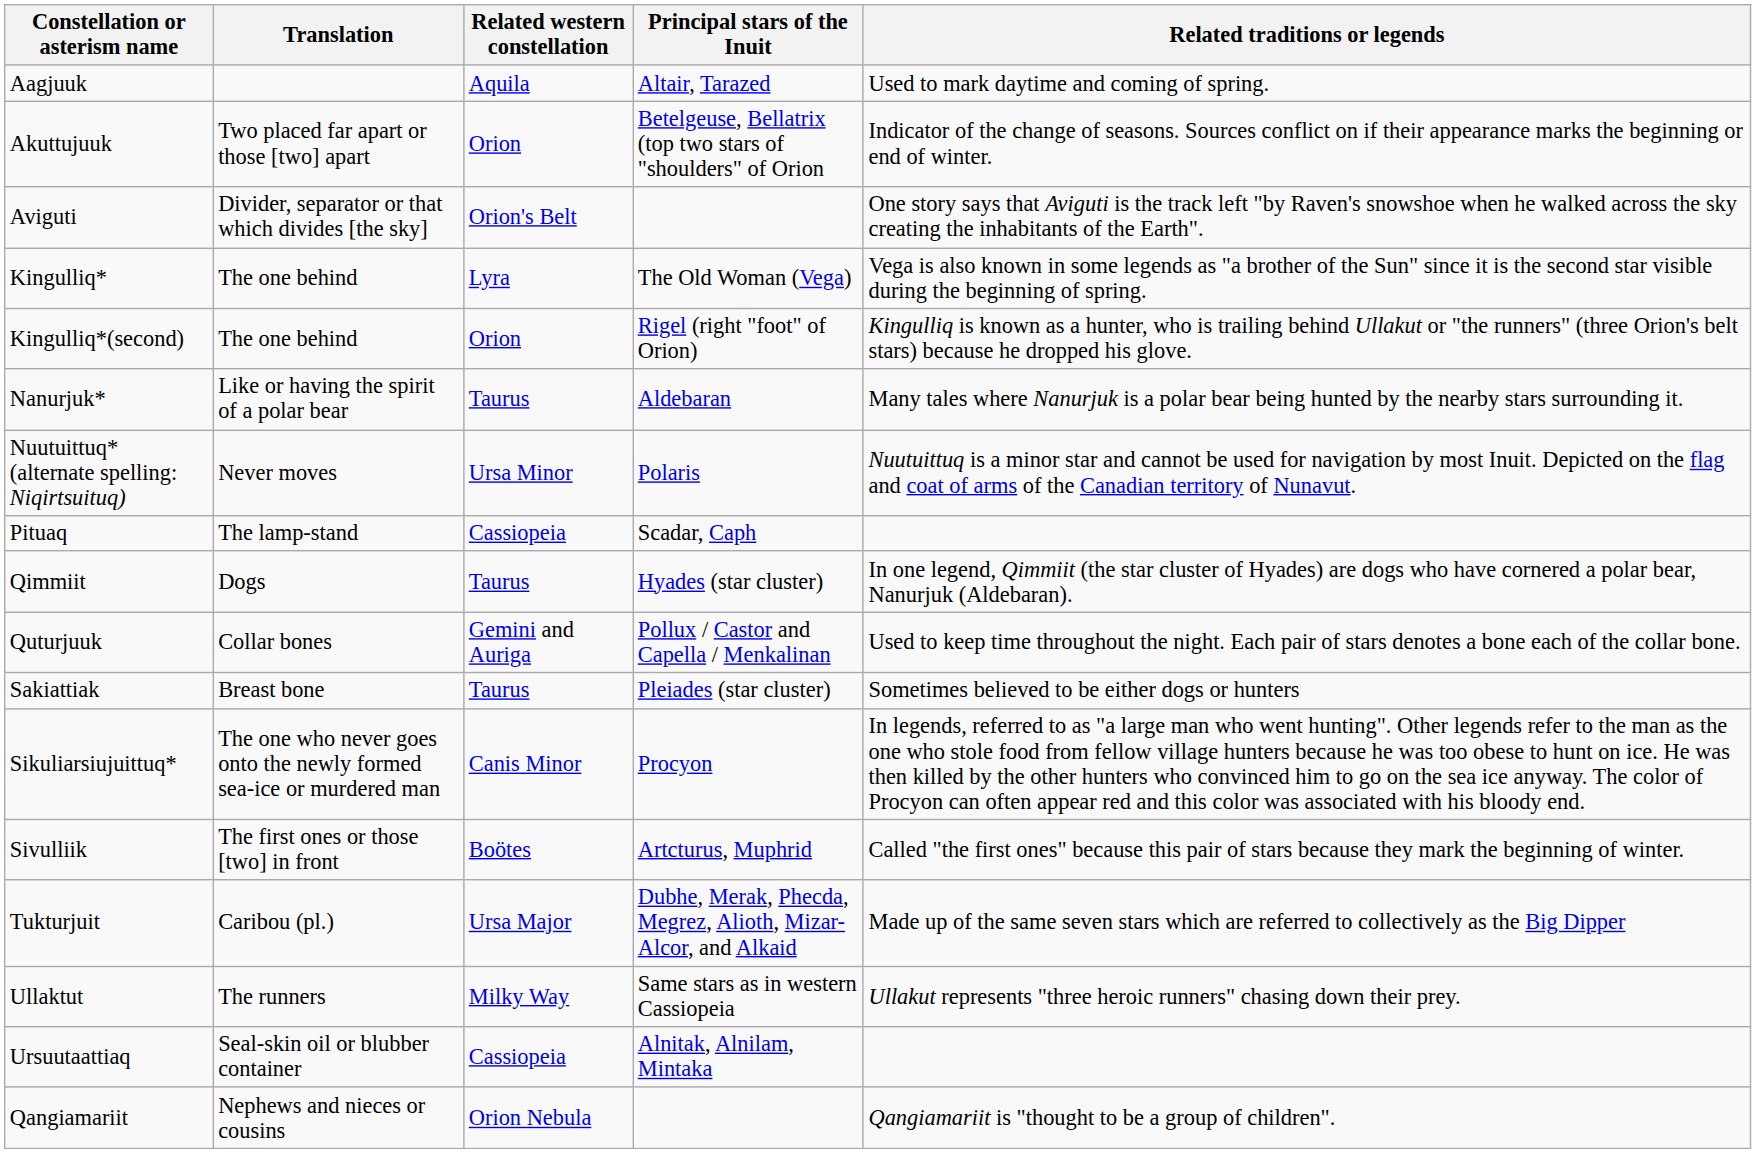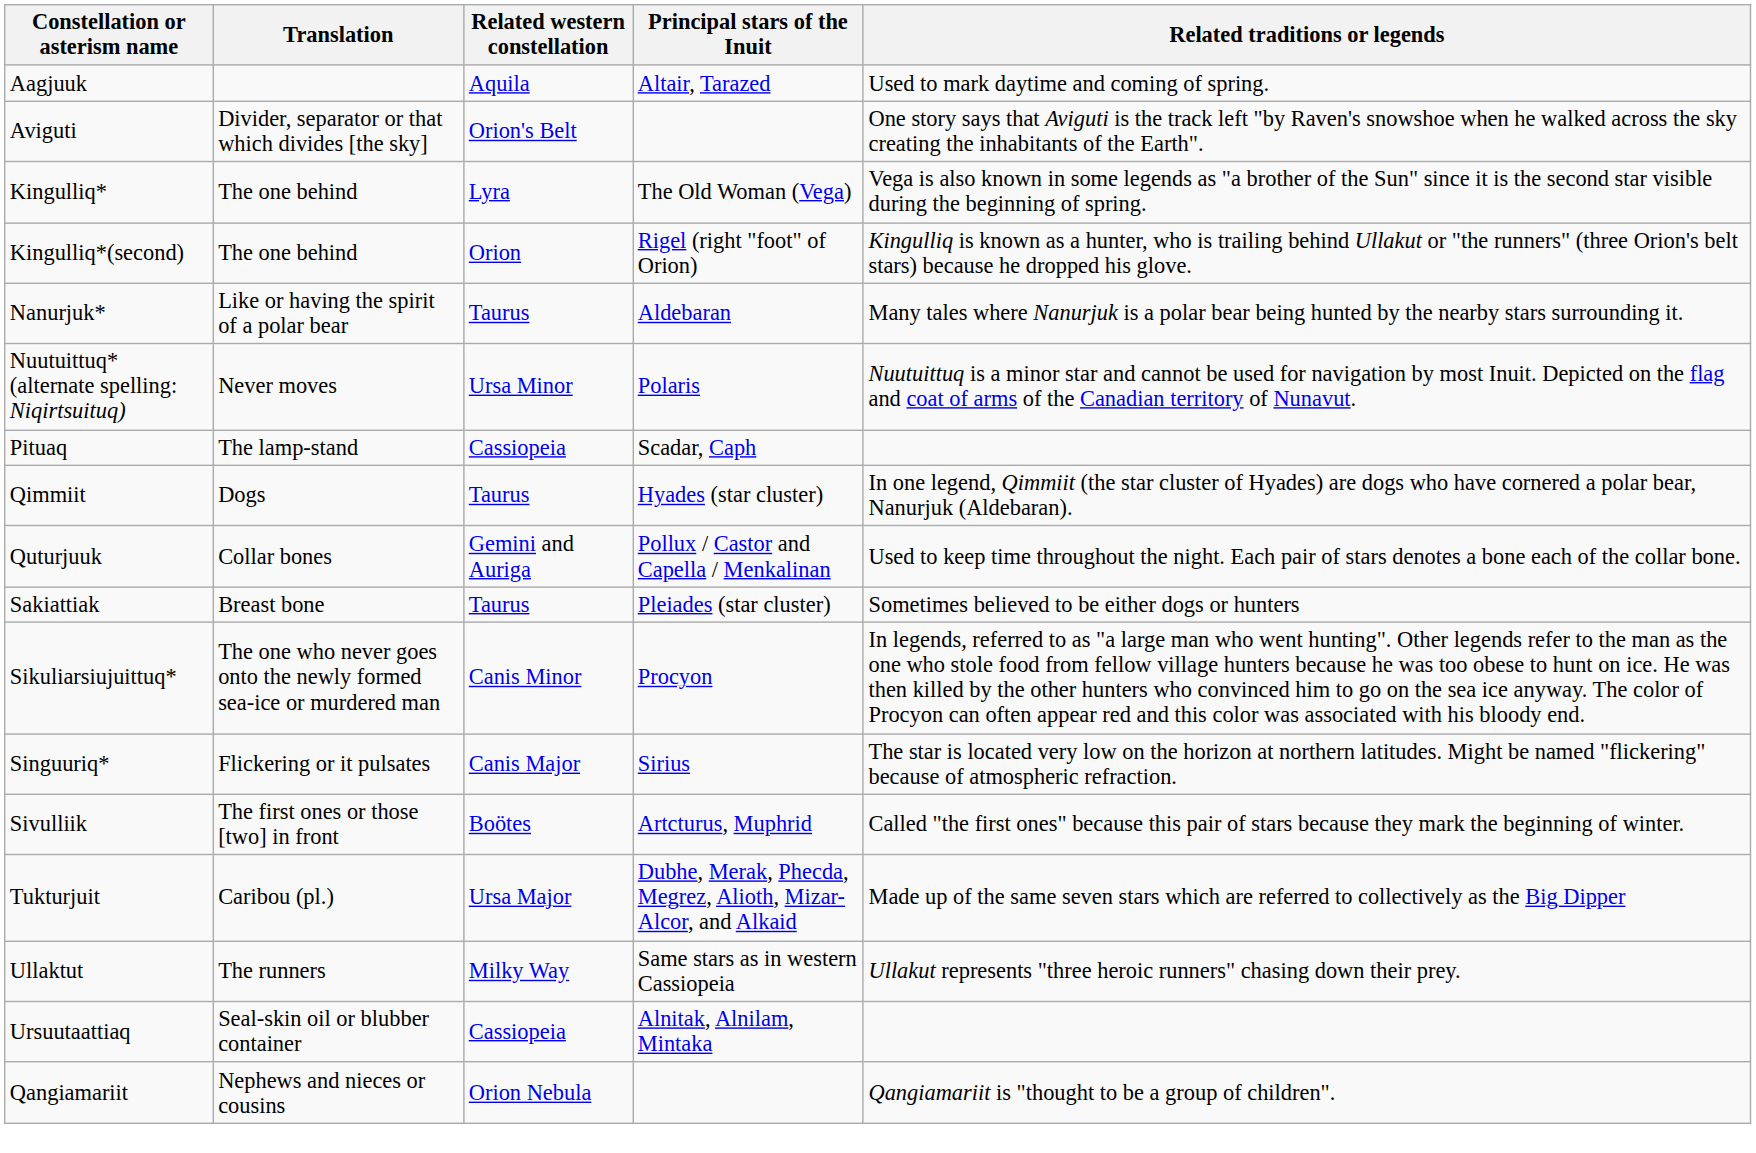- row: Akuttujuuk | Two placed far apart or those [two] apart | Orion | Betelgeuse, Bellatrix (top two stars of "shoulders" of Orion | Indicator of the change of seasons. Sources conflict on if their appearance marks the beginning or end of winter.
+ row: Singuuriq* | Flickering or it pulsates | Canis Major | Sirius | The star is located very low on the horizon at northern latitudes. Might be named "flickering" because of atmospheric refraction.
